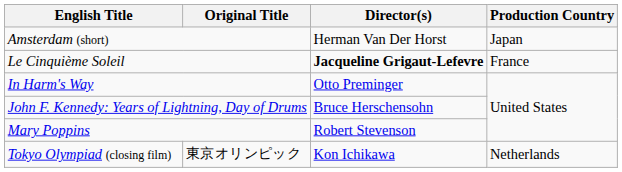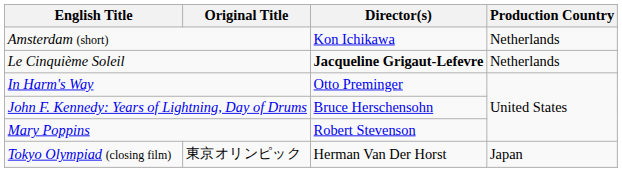Amsterdam (short) | Director(s): Herman Van Der Horst -> Kon Ichikawa
Amsterdam (short) | Production Country: Japan -> Netherlands
Le Cinquième Soleil | Production Country: France -> Netherlands
Tokyo Olympiad (closing film) | Director(s): Kon Ichikawa -> Herman Van Der Horst
Tokyo Olympiad (closing film) | Production Country: Netherlands -> Japan
